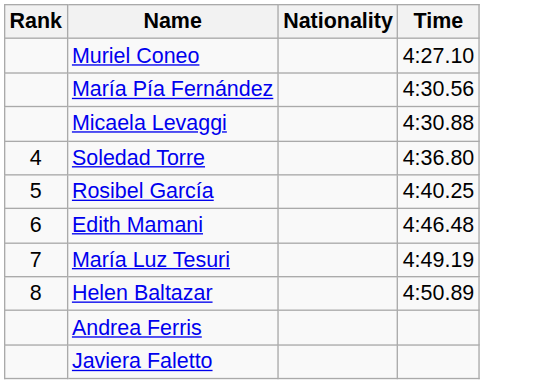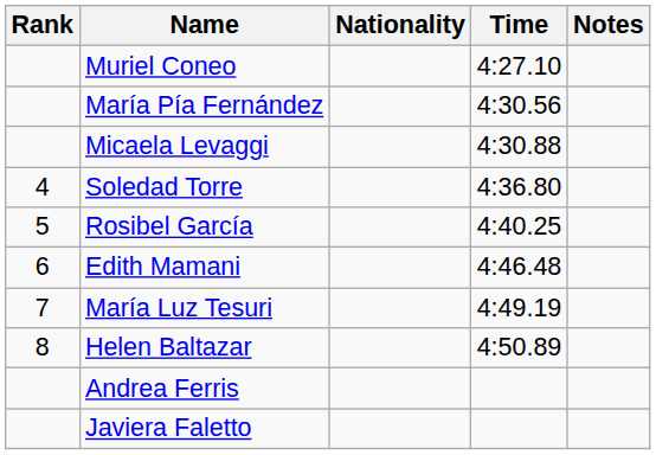+ column: Notes
